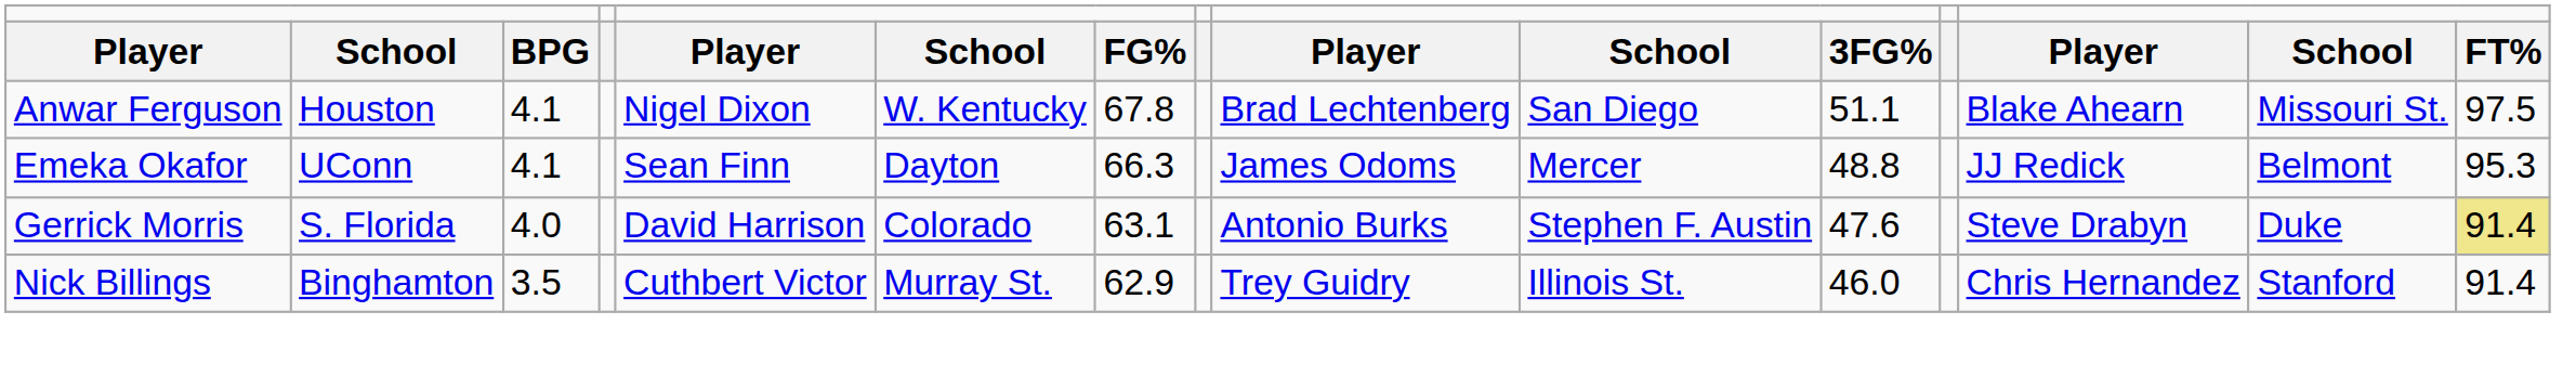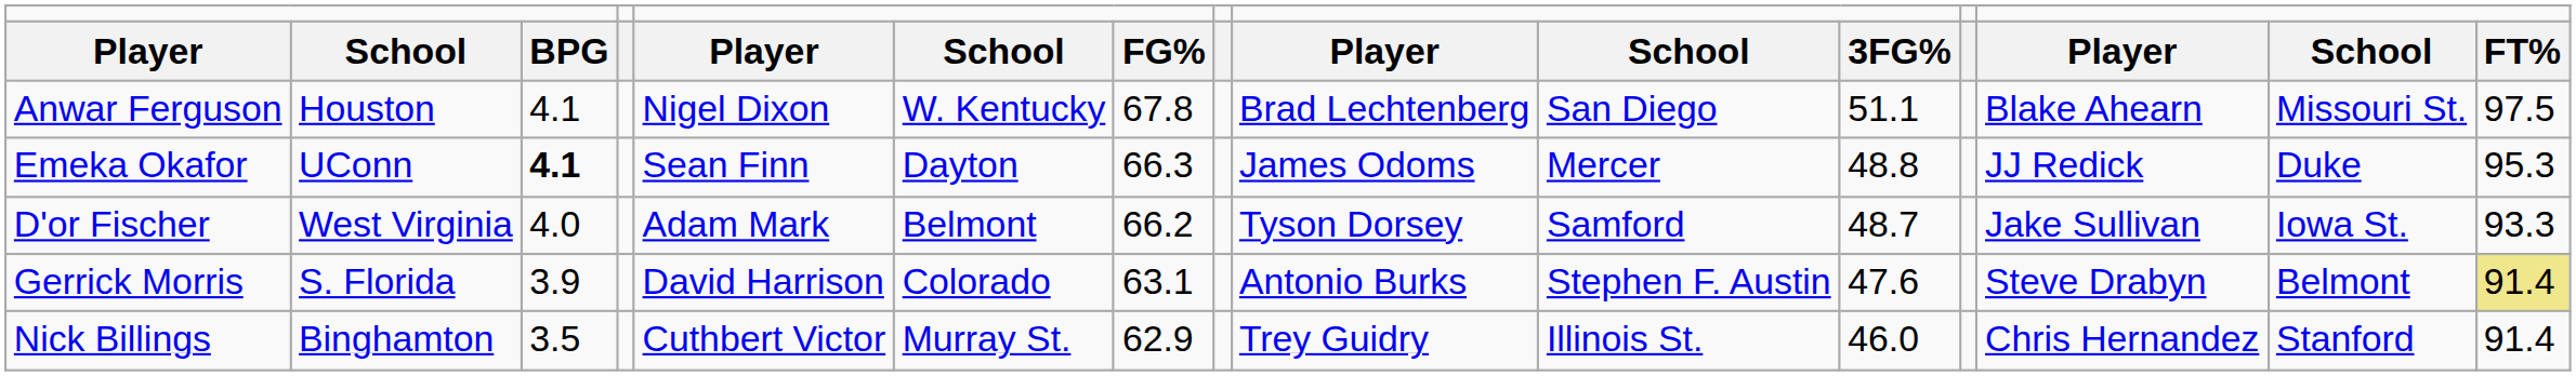Emeka Okafor | column 3: normal -> bold
Emeka Okafor | column 14: Belmont -> Duke
+ row: D'or Fischer | West Virginia | 4.0 | Adam Mark | Belmont | 66.2 | Tyson Dorsey | Samford | 48.7 | Jake Sullivan | Iowa St. | 93.3
Gerrick Morris | column 3: 4.0 -> 3.9
Gerrick Morris | column 14: Duke -> Belmont
